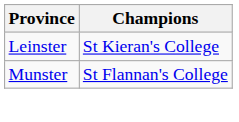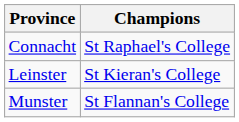+ row: Connacht | St Raphael's College
